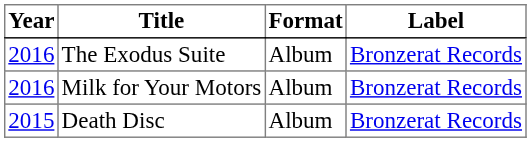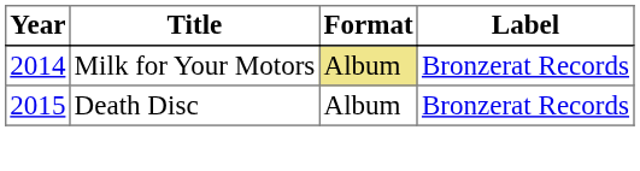- row: 2016 | The Exodus Suite | Album | Bronzerat Records
Milk for Your Motors | Year: 2016 -> 2014
Milk for Your Motors | Format: no background -> khaki background
